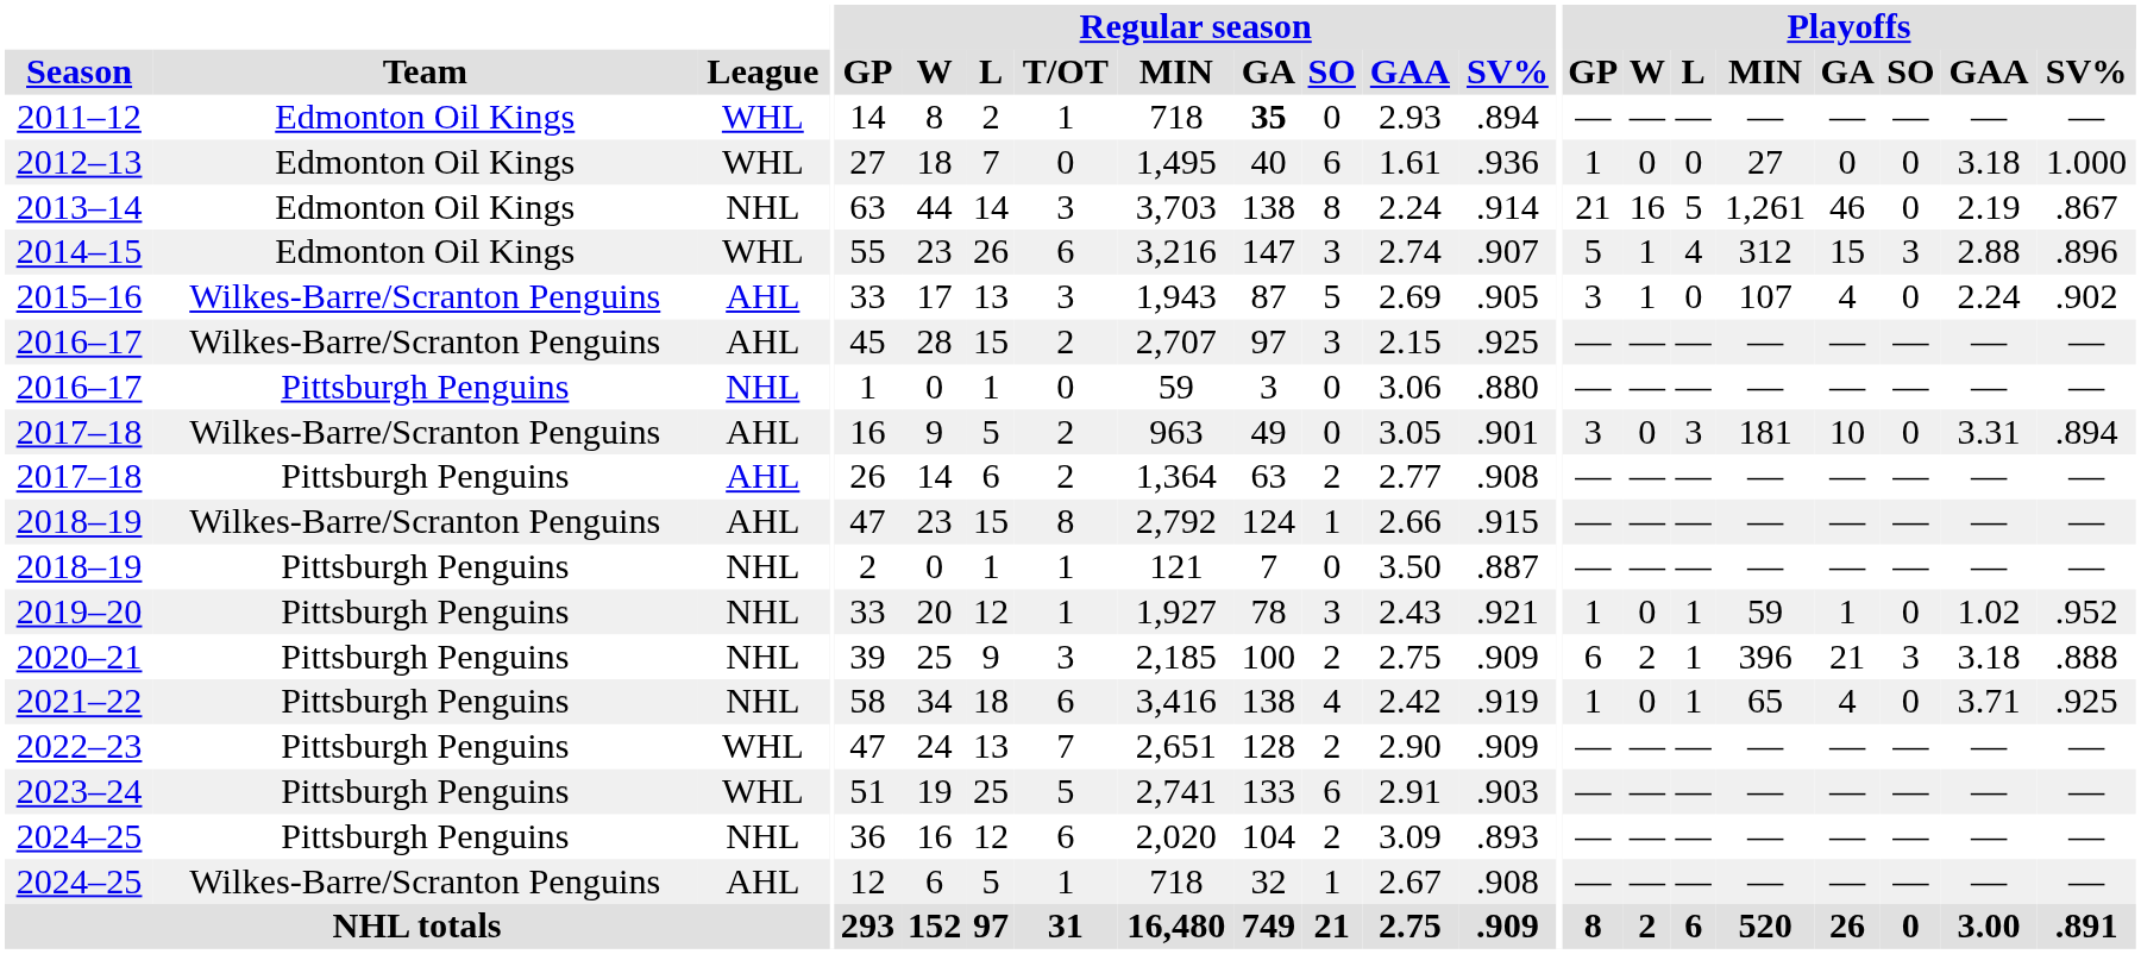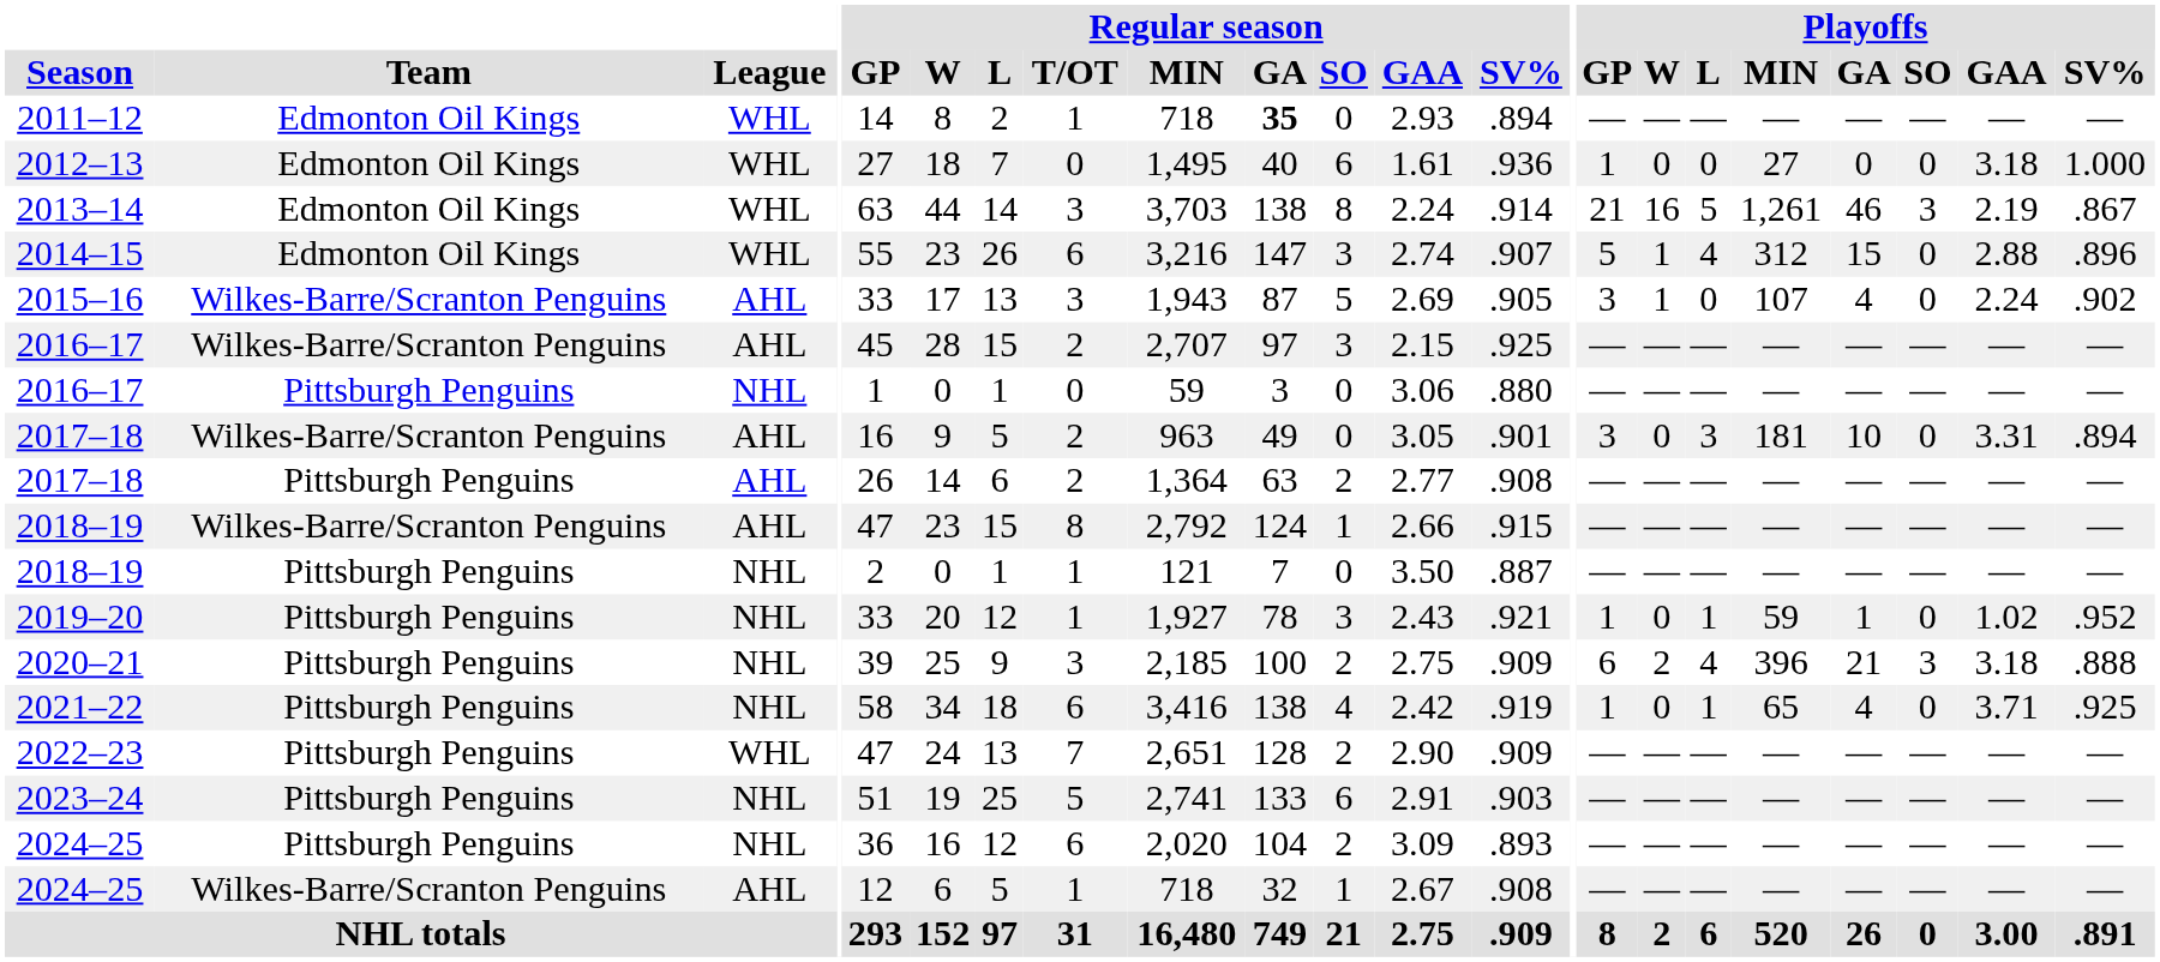2013–14 | League: NHL -> WHL
2013–14 | Playoffs / SO: 0 -> 3
2014–15 | Playoffs / SO: 3 -> 0
2020–21 | Playoffs / L: 1 -> 4
2023–24 | League: WHL -> NHL
